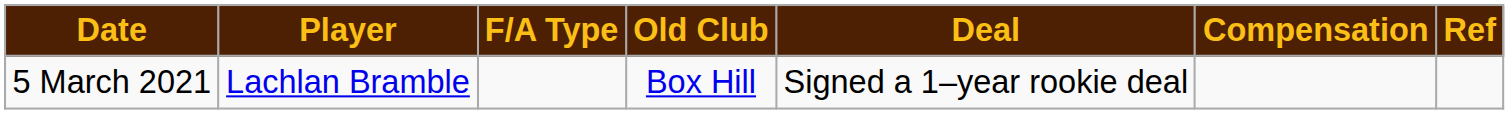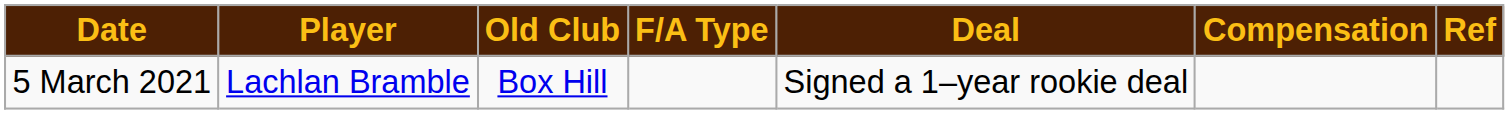columns swapped: F/A Type <-> Old Club
